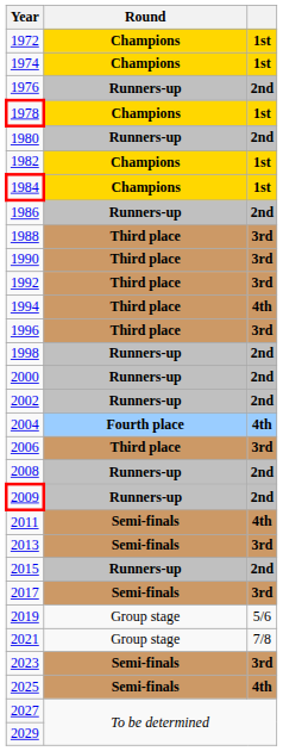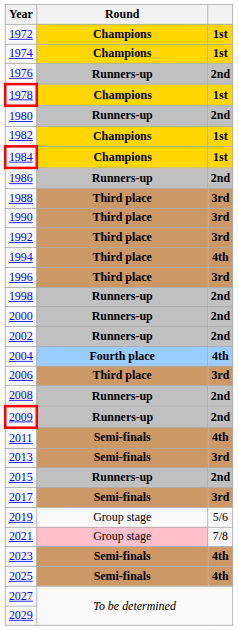2021 | Round: no background -> pink background
2023 | column 3: 3rd -> 4th
